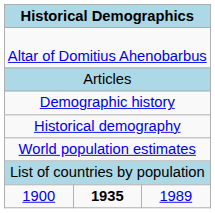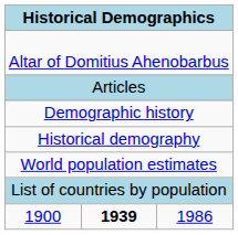1900 | column 2: 1935 -> 1939
1900 | column 3: 1989 -> 1986
